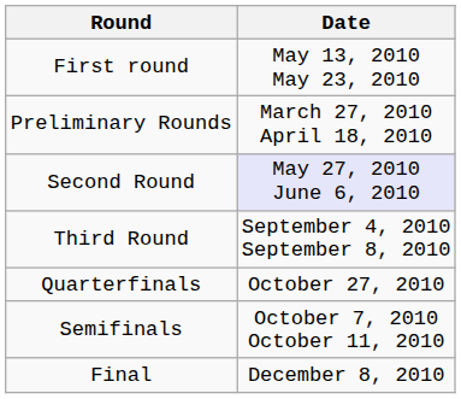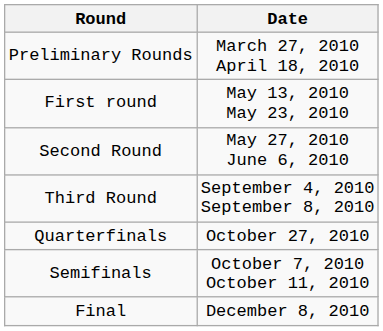rows swapped: Preliminary Rounds <-> First round
Second Round | Date: lavender background -> no background
